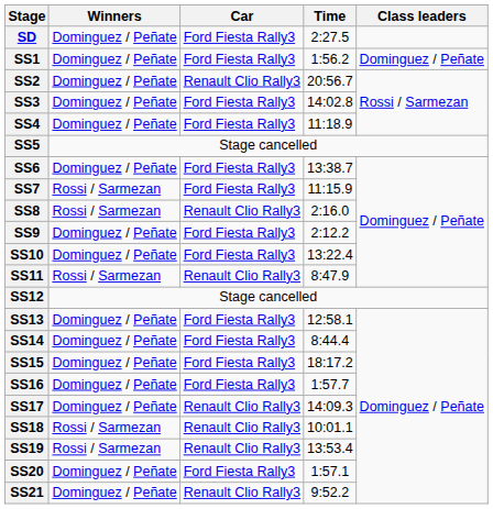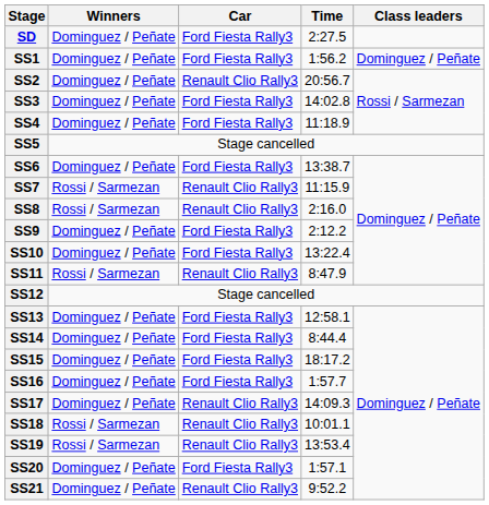SS7 | Car: Ford Fiesta Rally3 -> Renault Clio Rally3
